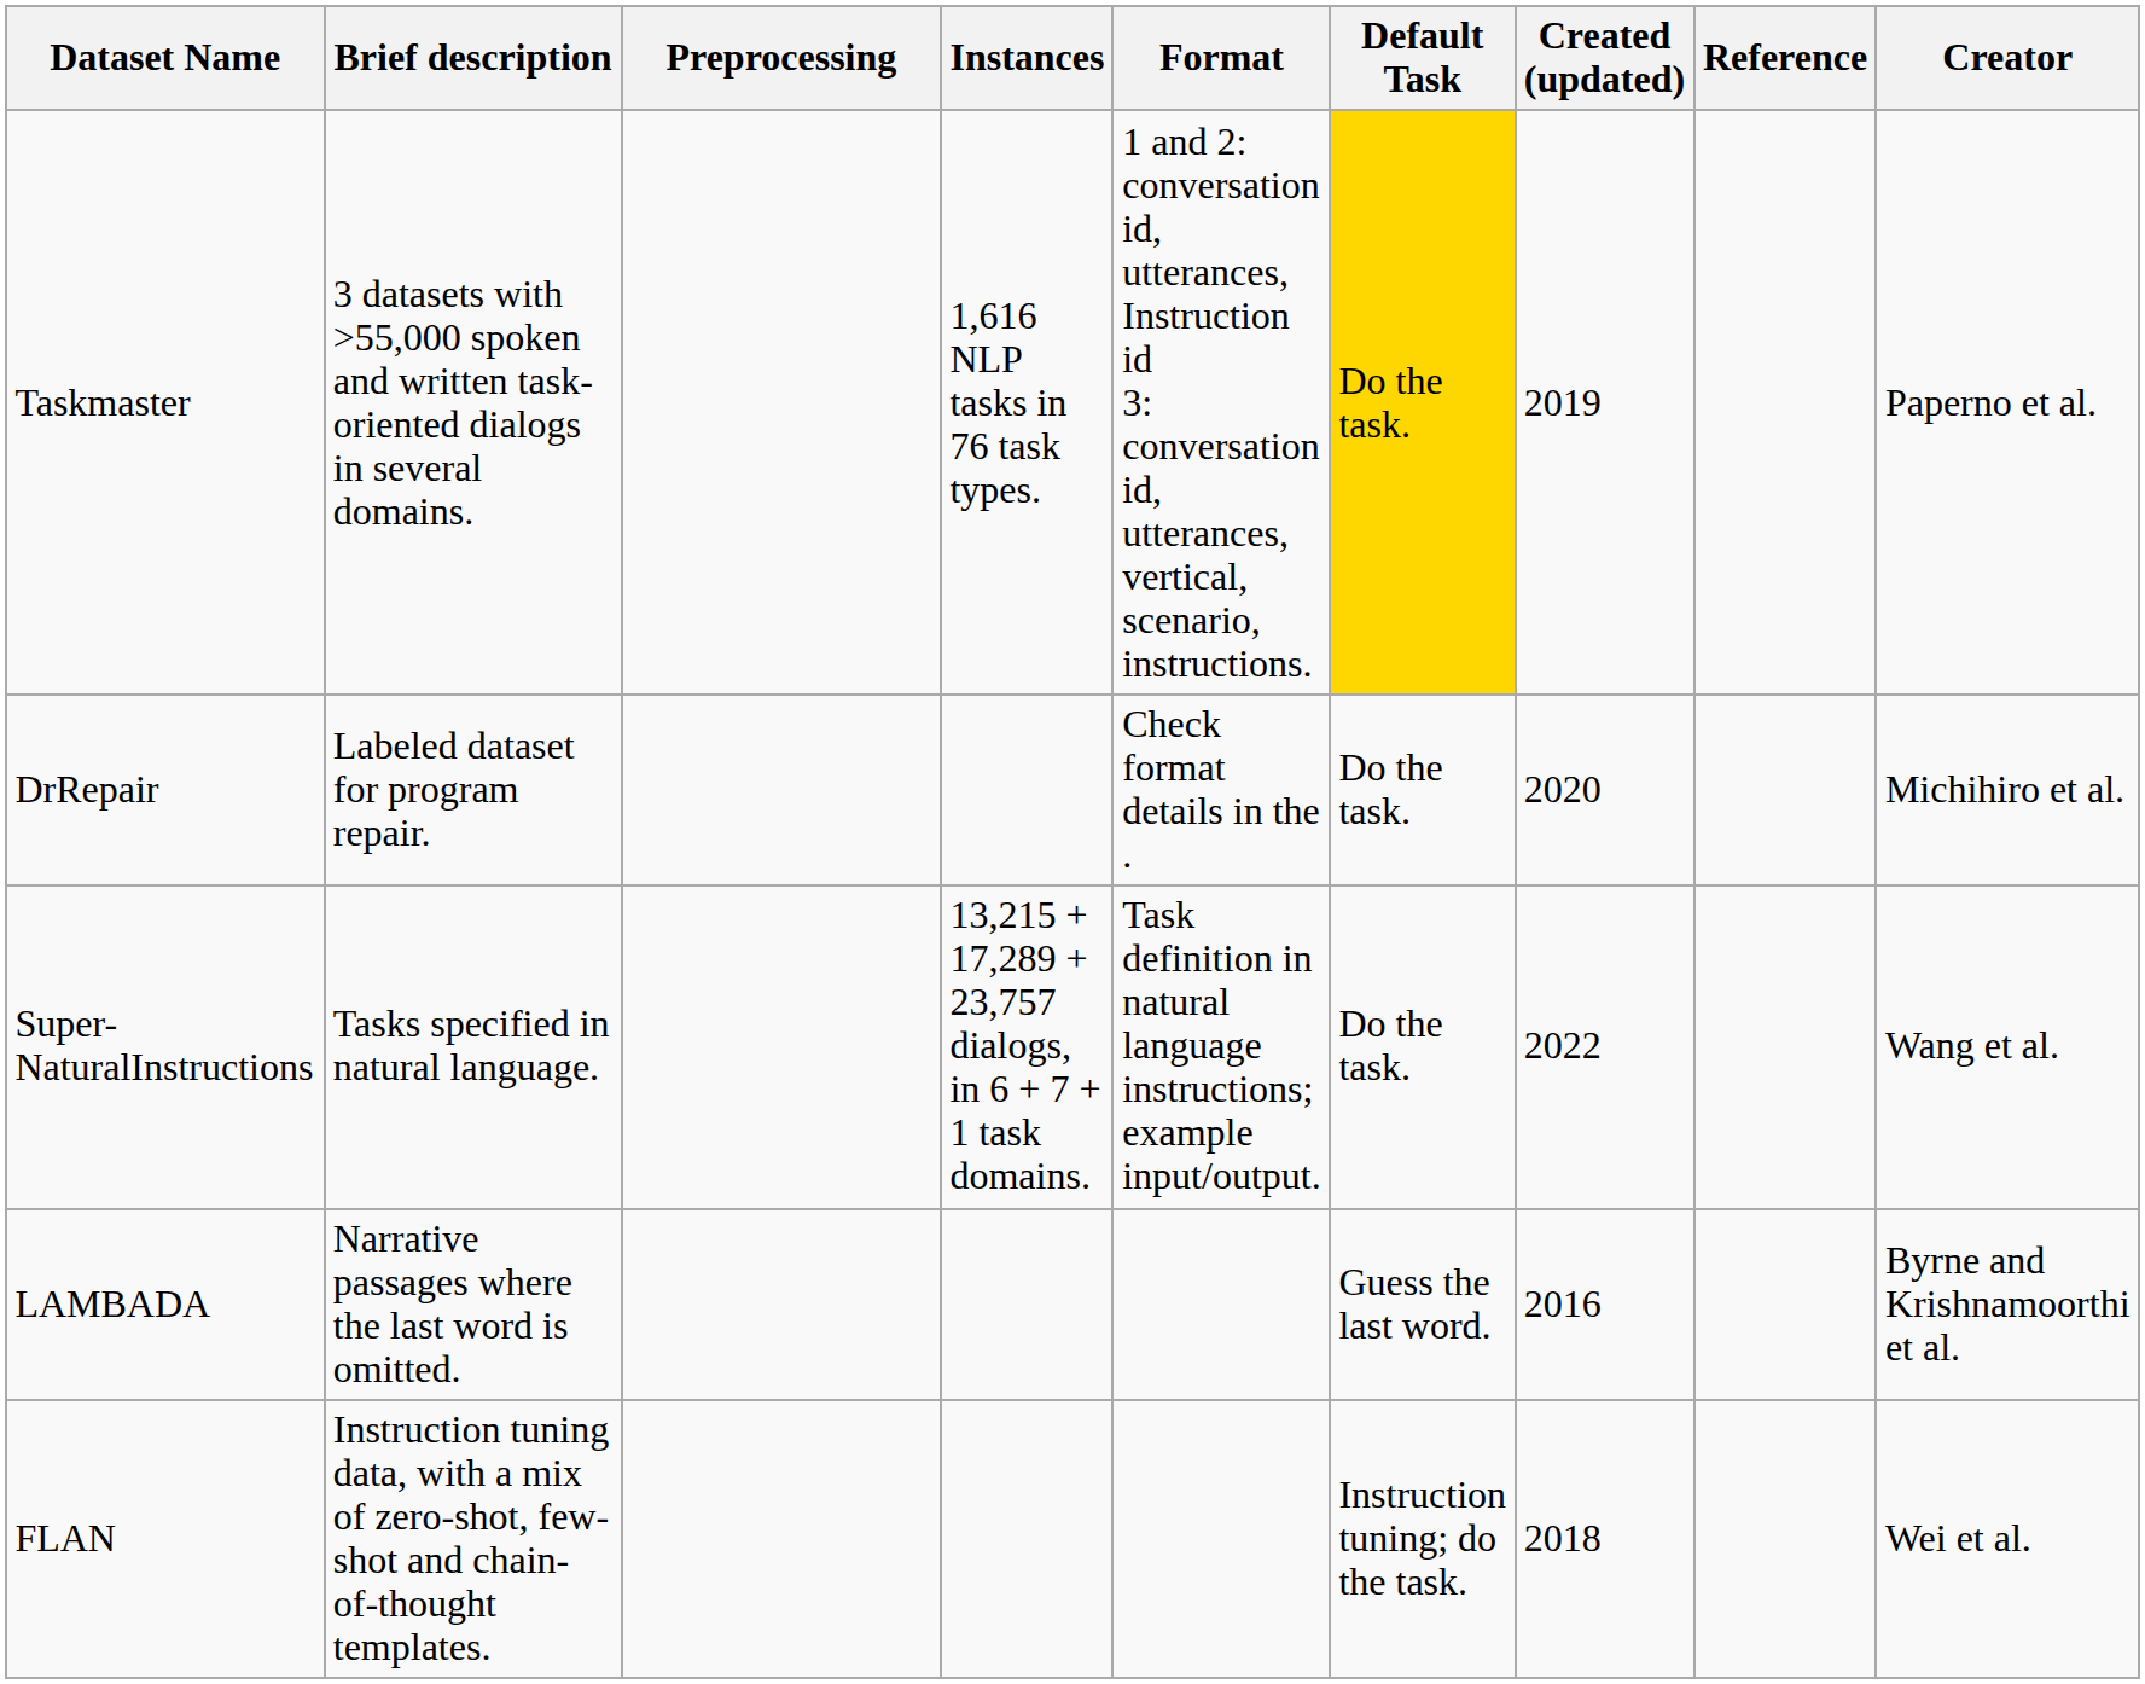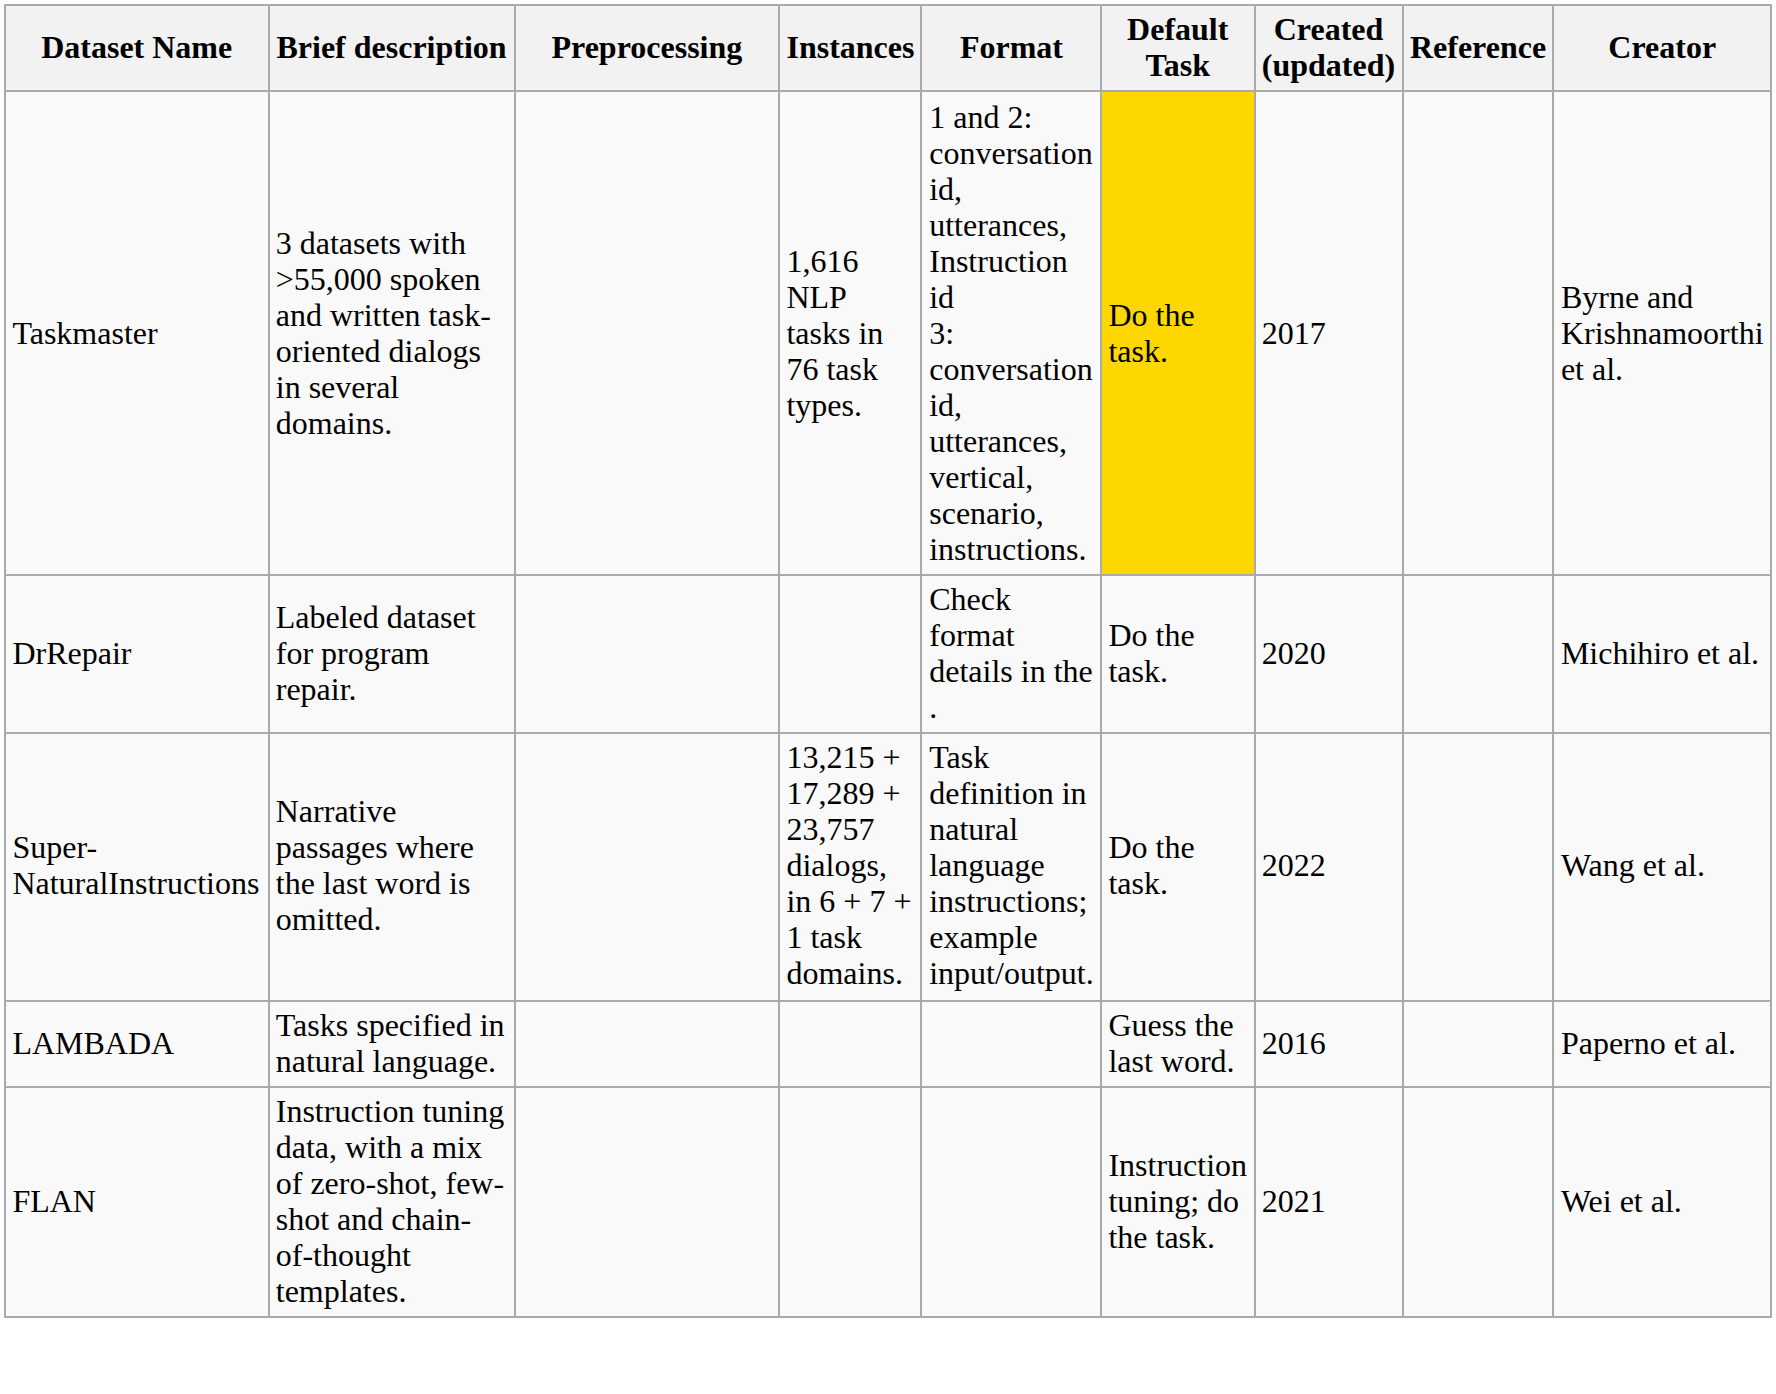Taskmaster | Created (updated): 2019 -> 2017
Taskmaster | Creator: Paperno et al. -> Byrne and Krishnamoorthi et al.
Super-NaturalInstructions | Brief description: Tasks specified in natural language. -> Narrative passages where the last word is omitted.
LAMBADA | Brief description: Narrative passages where the last word is omitted. -> Tasks specified in natural language.
LAMBADA | Creator: Byrne and Krishnamoorthi et al. -> Paperno et al.
FLAN | Created (updated): 2018 -> 2021
